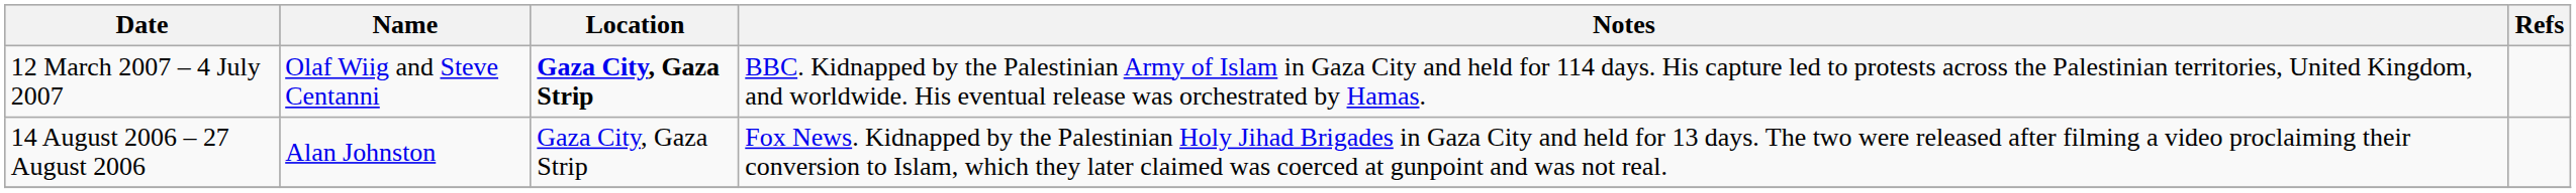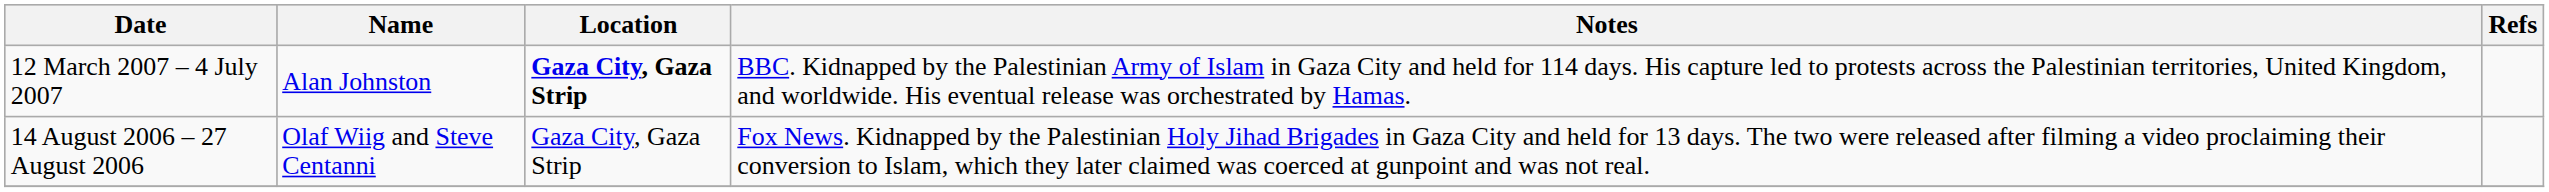12 March 2007 – 4 July 2007 | Name: Olaf Wiig and Steve Centanni -> Alan Johnston
14 August 2006 – 27 August 2006 | Name: Alan Johnston -> Olaf Wiig and Steve Centanni
